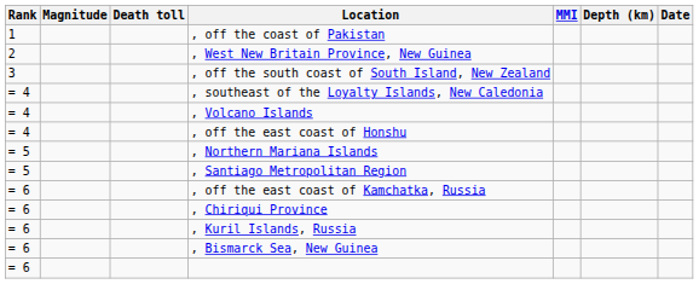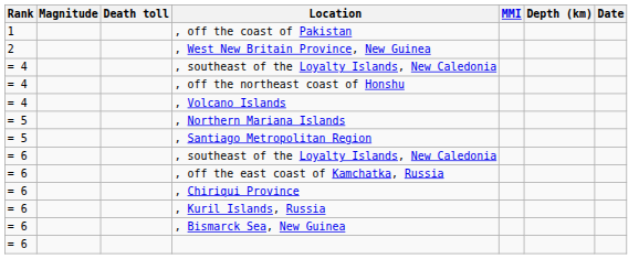- row: 3 | , off the south coast of South Island, New Zealand
+ row: = 4 | , off the northeast coast of Honshu
- row: = 4 | , off the east coast of Honshu
+ row: = 6 | , southeast of the Loyalty Islands, New Caledonia
